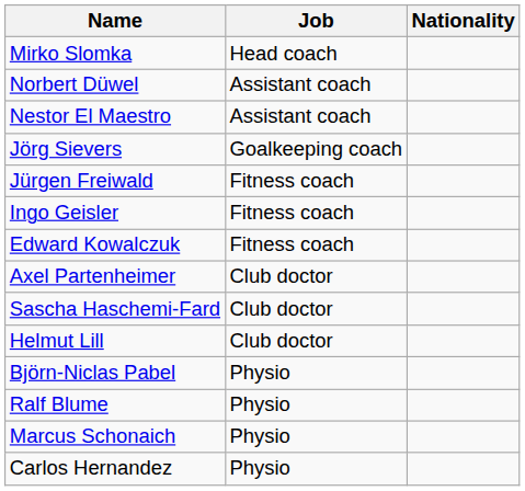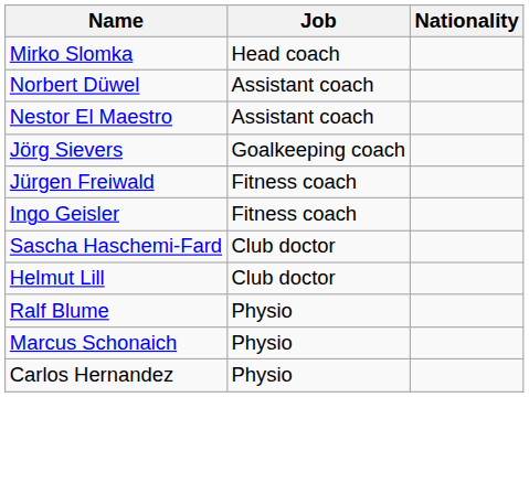- row: Edward Kowalczuk | Fitness coach
- row: Axel Partenheimer | Club doctor
- row: Björn-Niclas Pabel | Physio
